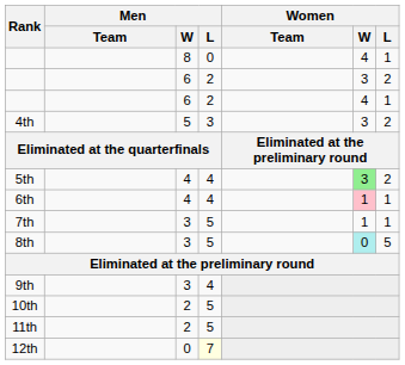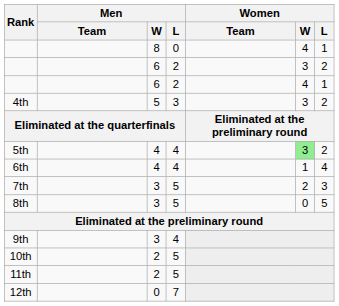6th | Women / W: pink background -> no background
6th | Women / L: 1 -> 4
7th | Women / W: 1 -> 2
7th | Women / L: 1 -> 3
8th | Women / W: paleturquoise background -> no background
12th | Men / L: lightyellow background -> no background
